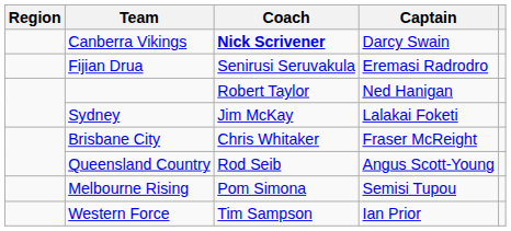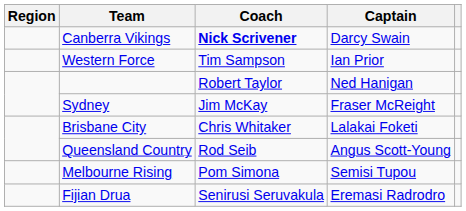rows swapped: Fijian Drua <-> Western Force
Sydney | Captain: Lalakai Foketi -> Fraser McReight
Brisbane City | Captain: Fraser McReight -> Lalakai Foketi
